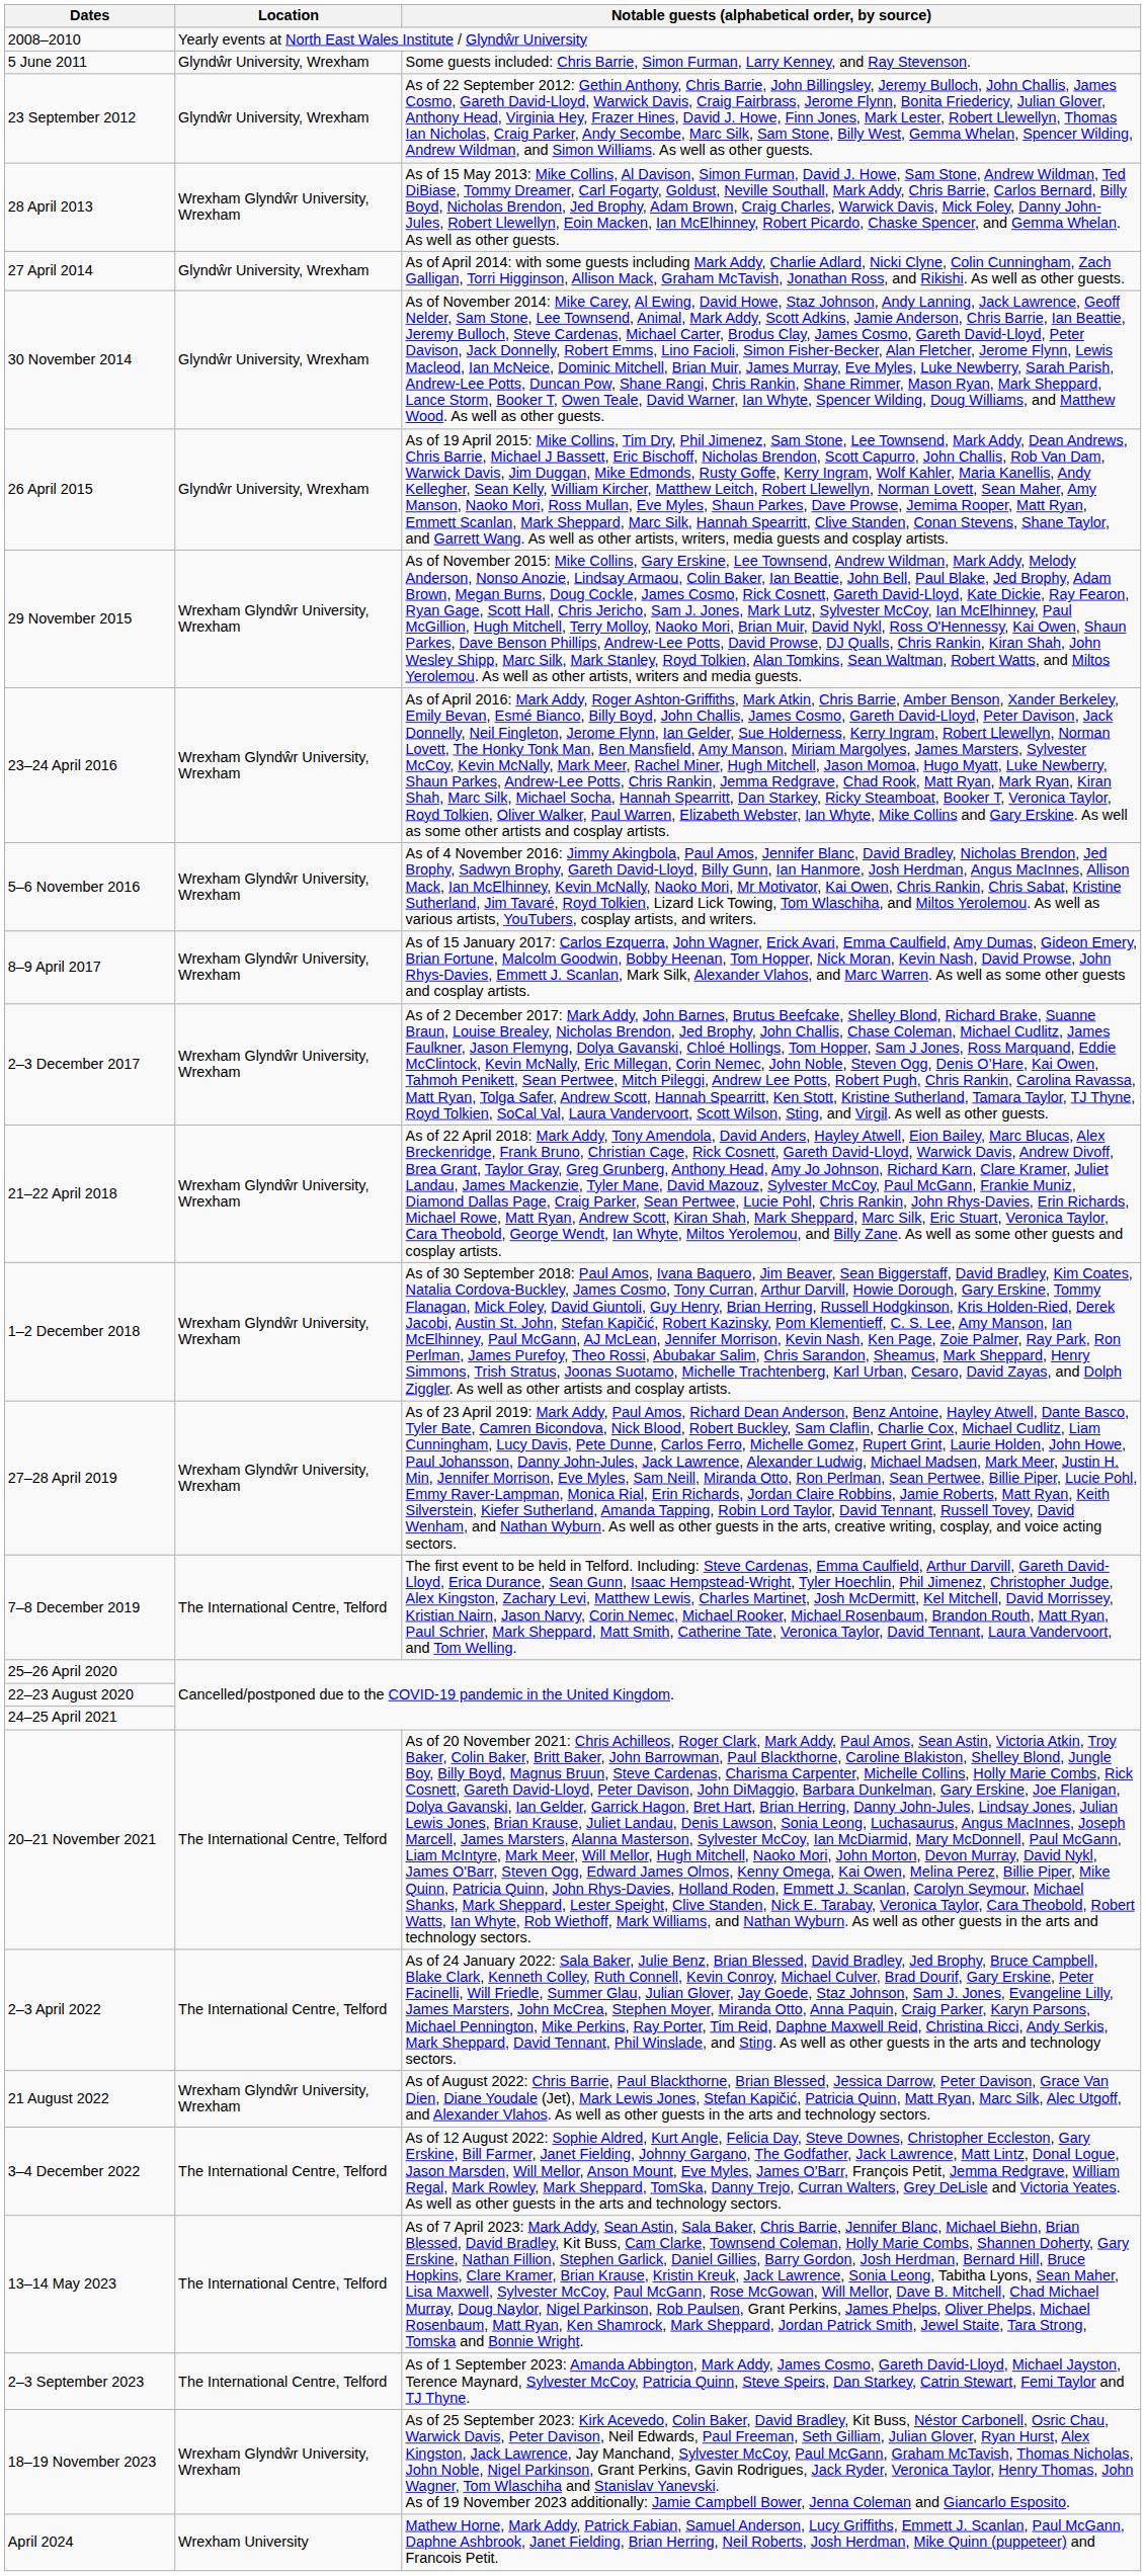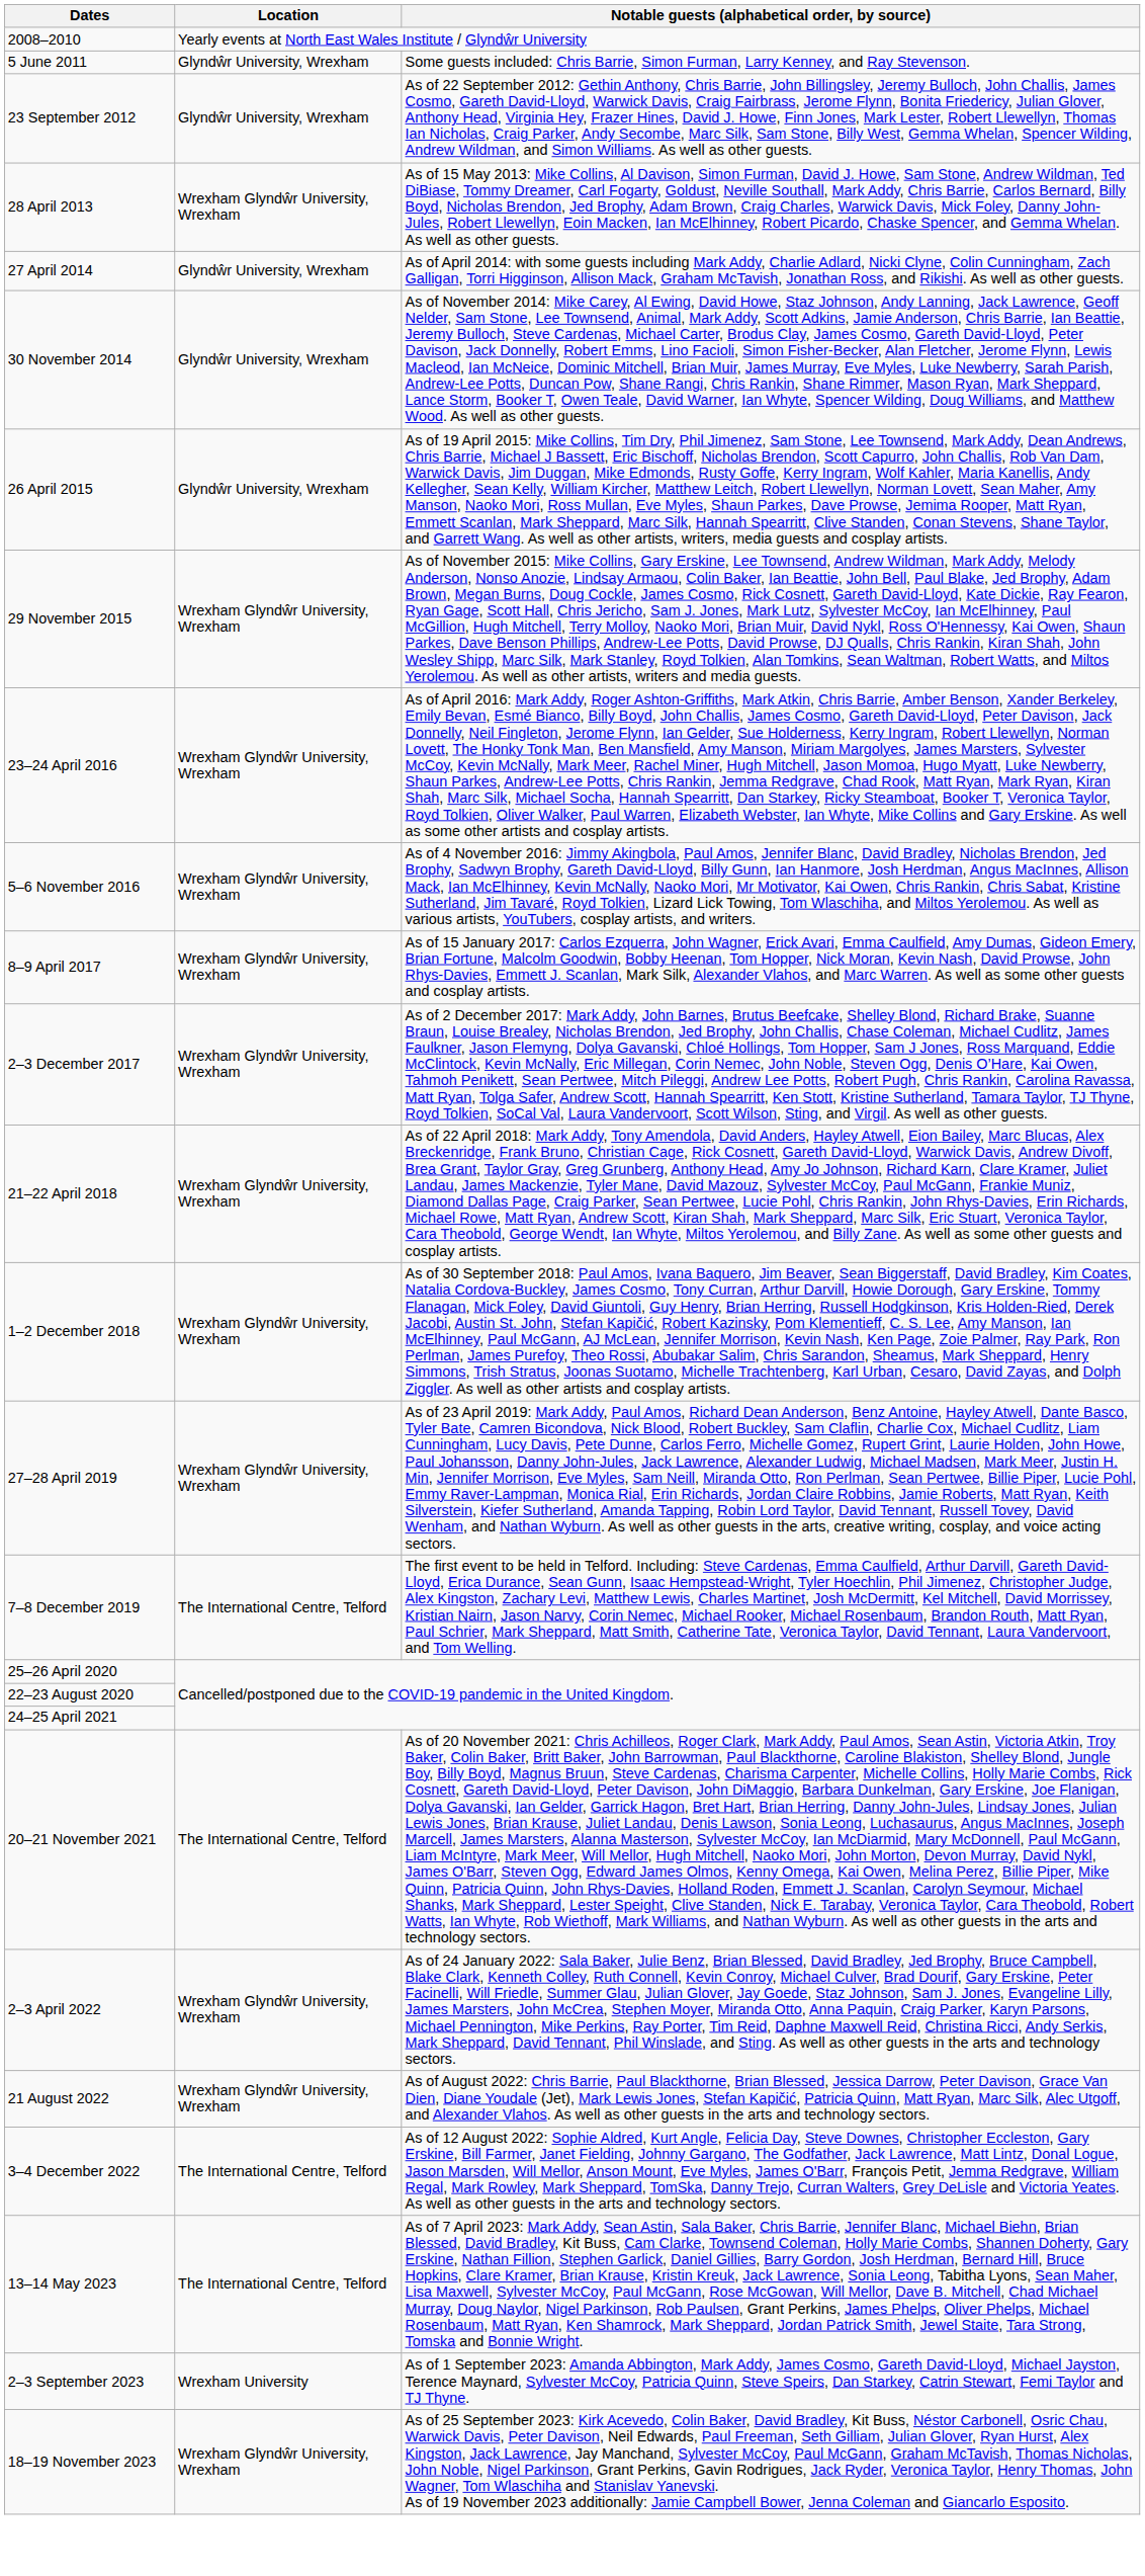2–3 April 2022 | Location: The International Centre, Telford -> Wrexham Glyndŵr University, Wrexham
2–3 September 2023 | Location: The International Centre, Telford -> Wrexham University
- row: April 2024 | Wrexham University | Mathew Horne, Mark Addy, Patrick Fabian, Samuel Anderson, Lucy Griffiths, Emmett J. Scanlan, Paul McGann, Daphne Ashbrook, Janet Fielding, Brian Herring, Neil Roberts, Josh Herdman, Mike Quinn (puppeteer) and Francois Petit.
